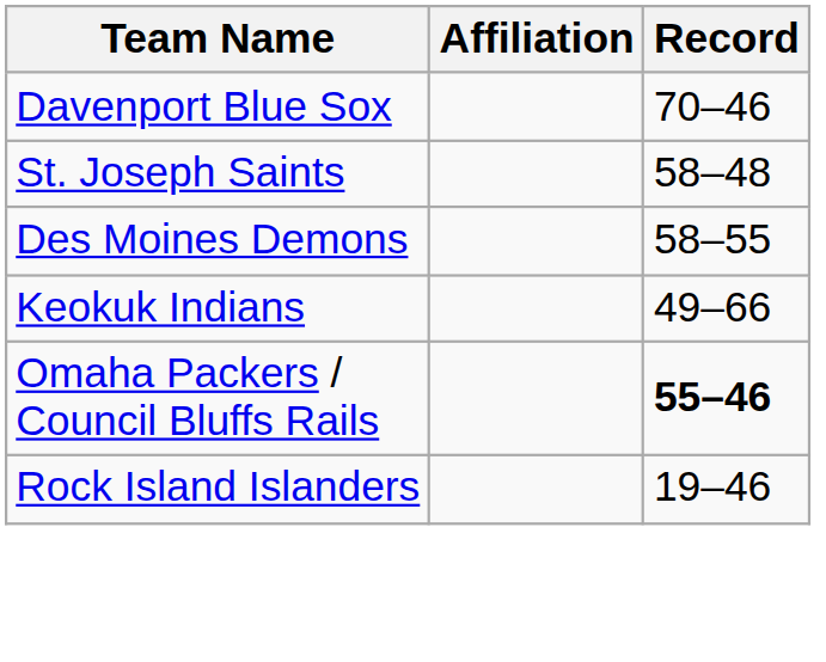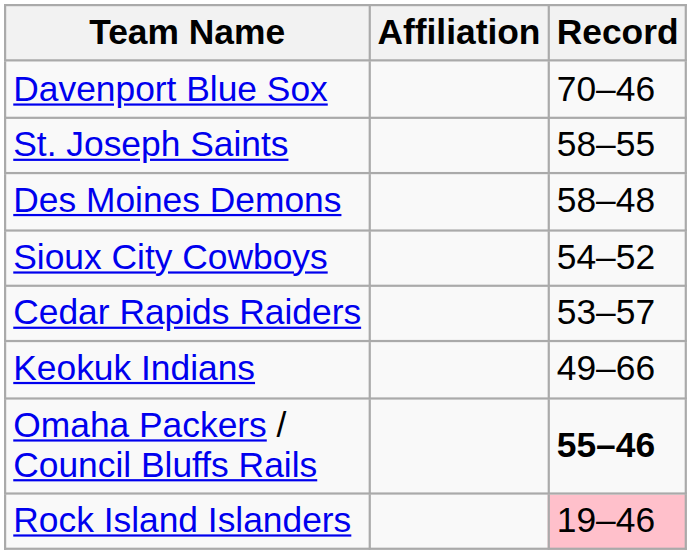St. Joseph Saints | Record: 58–48 -> 58–55
Des Moines Demons | Record: 58–55 -> 58–48
+ row: Sioux City Cowboys | 54–52
+ row: Cedar Rapids Raiders | 53–57
Rock Island Islanders | Record: no background -> pink background
